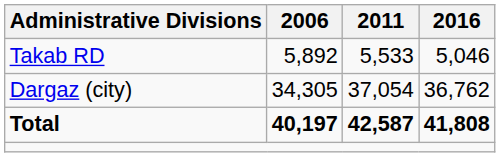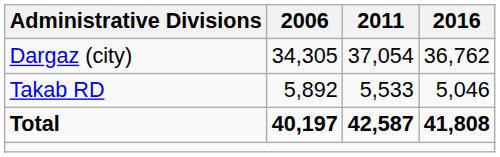rows swapped: Takab RD <-> Dargaz (city)
